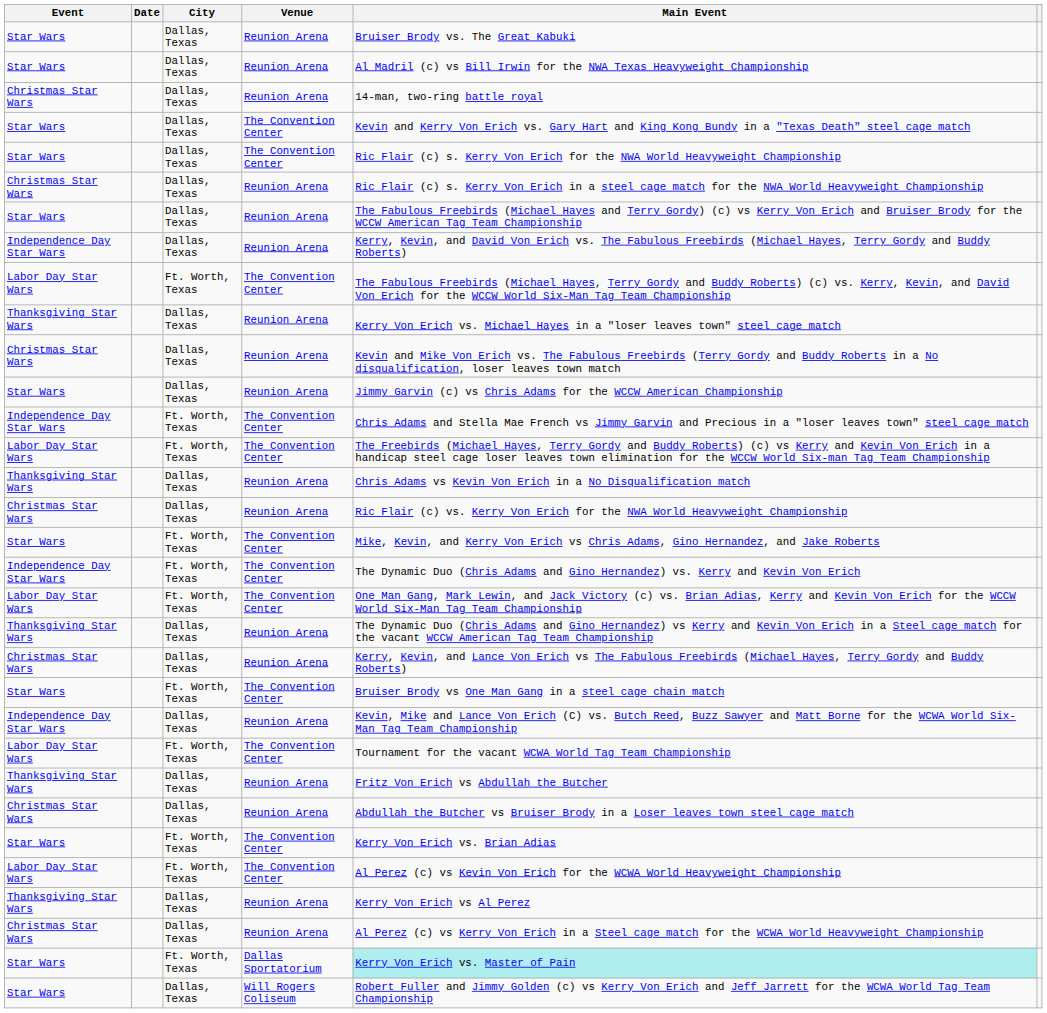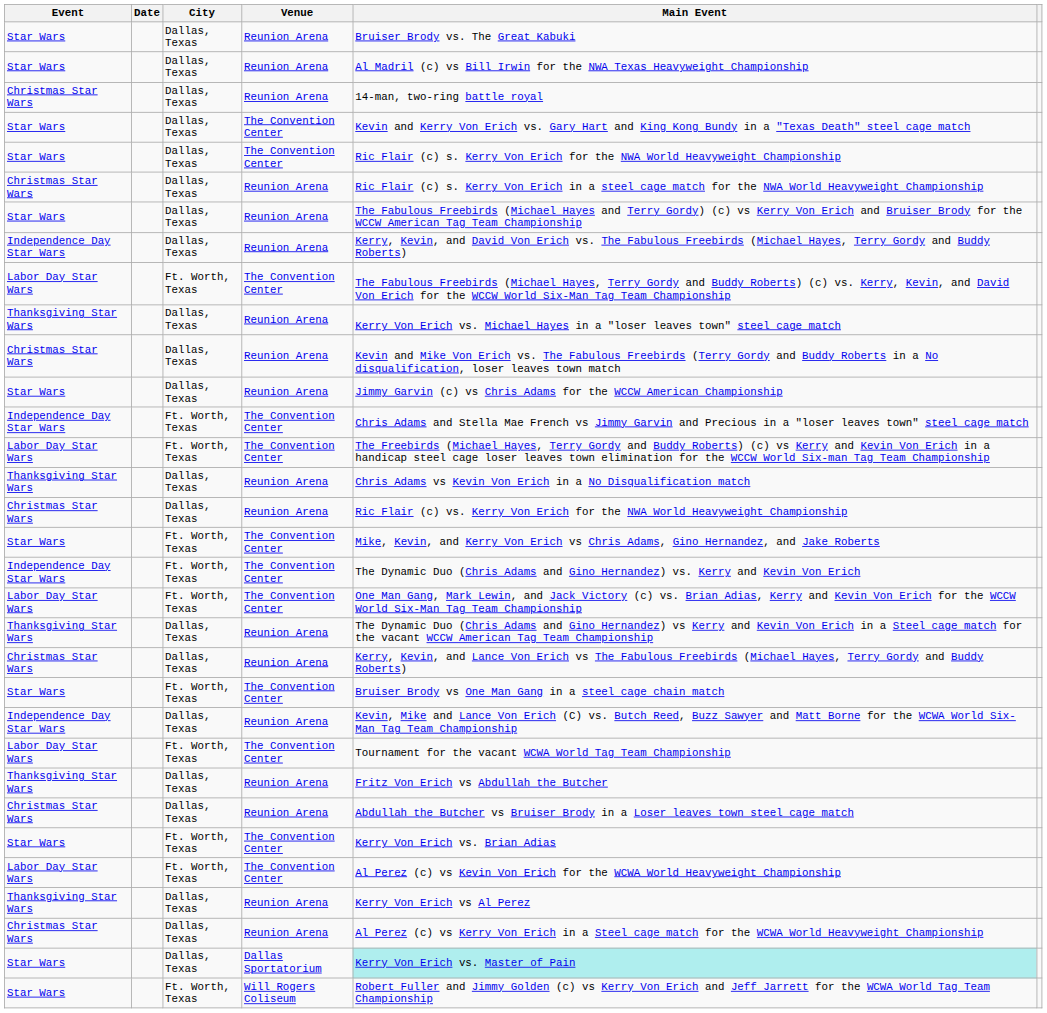Star Wars / Dallas Sportatorium | City: Ft. Worth, Texas -> Dallas, Texas
Star Wars / Will Rogers Coliseum | City: Dallas, Texas -> Ft. Worth, Texas
